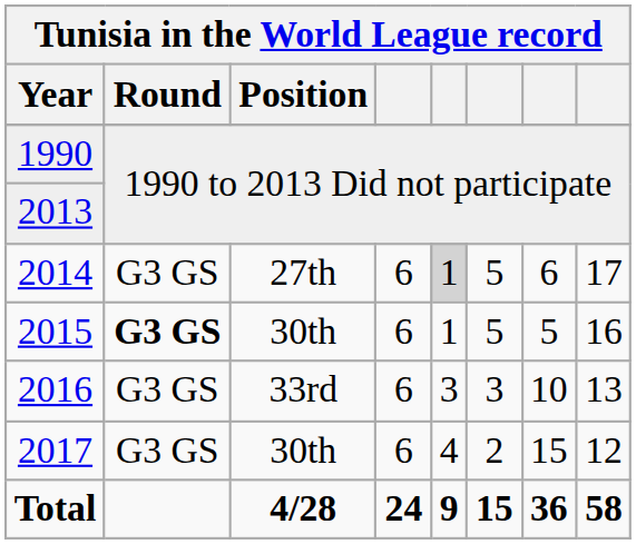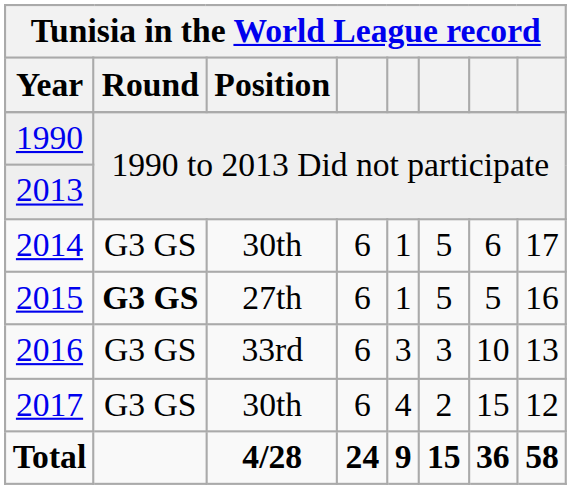2014 | Position: 27th -> 30th
2014 | column 5: lightgrey background -> no background
2015 | Position: 30th -> 27th
